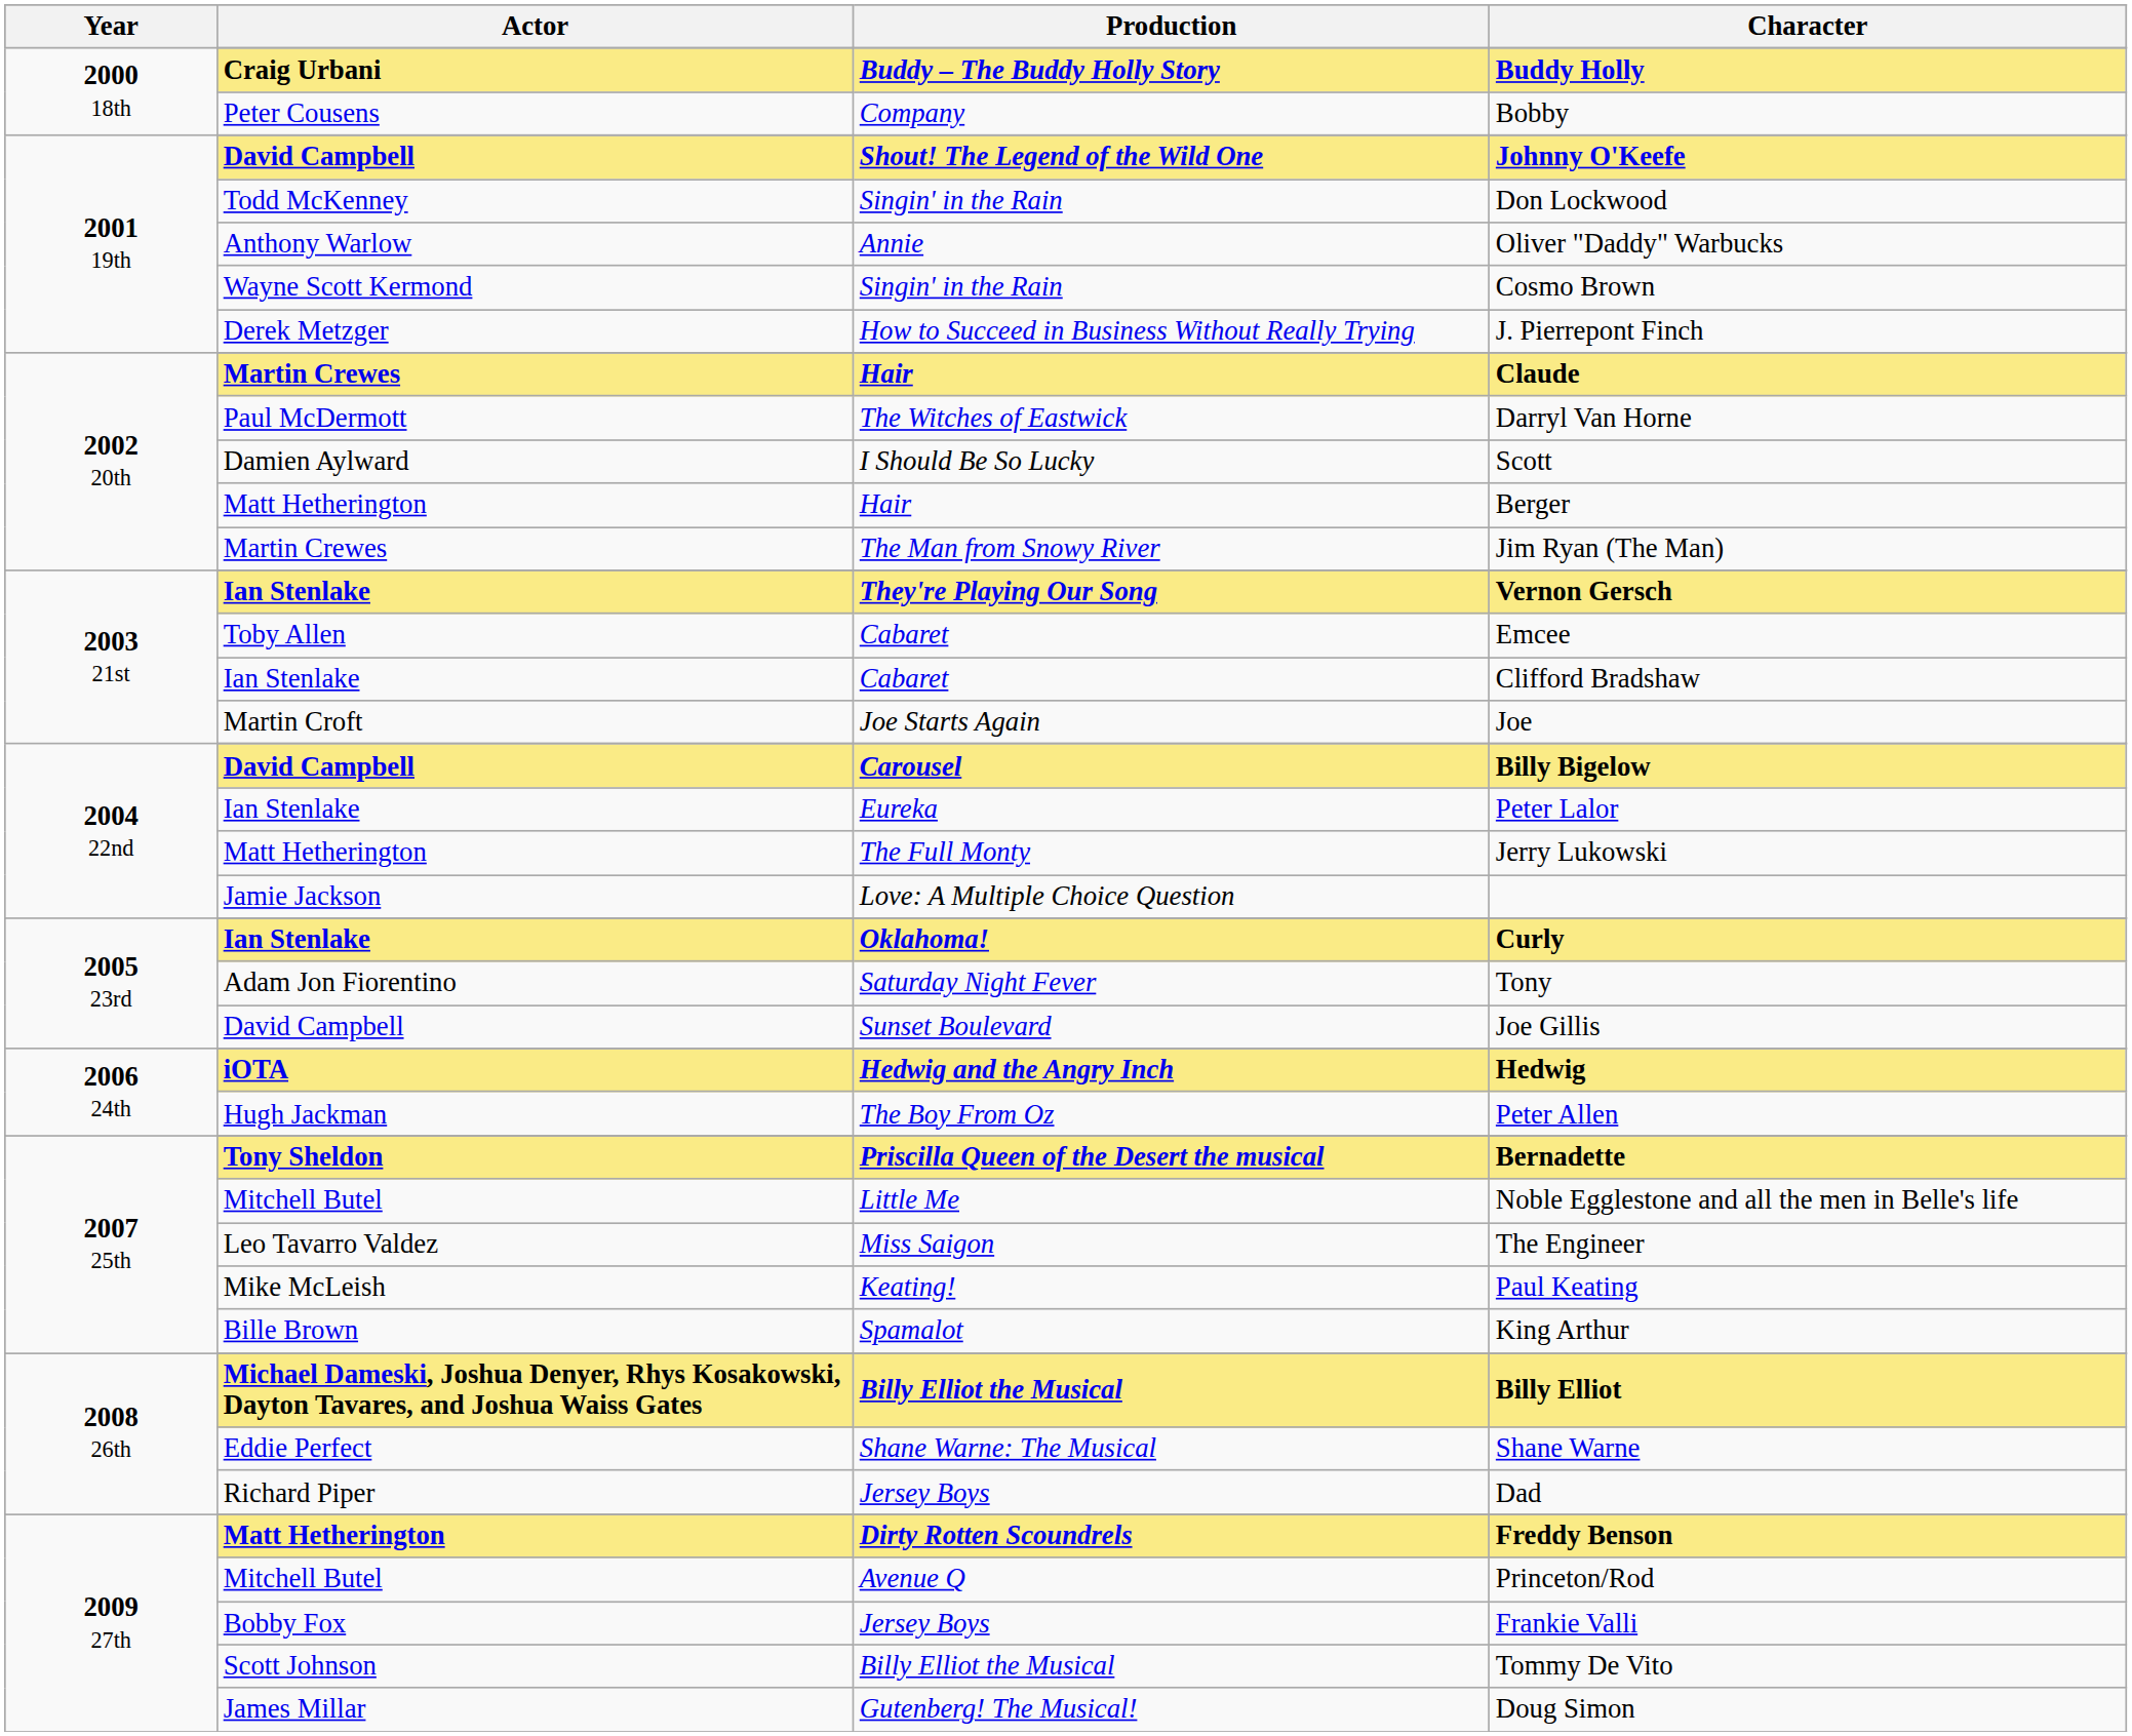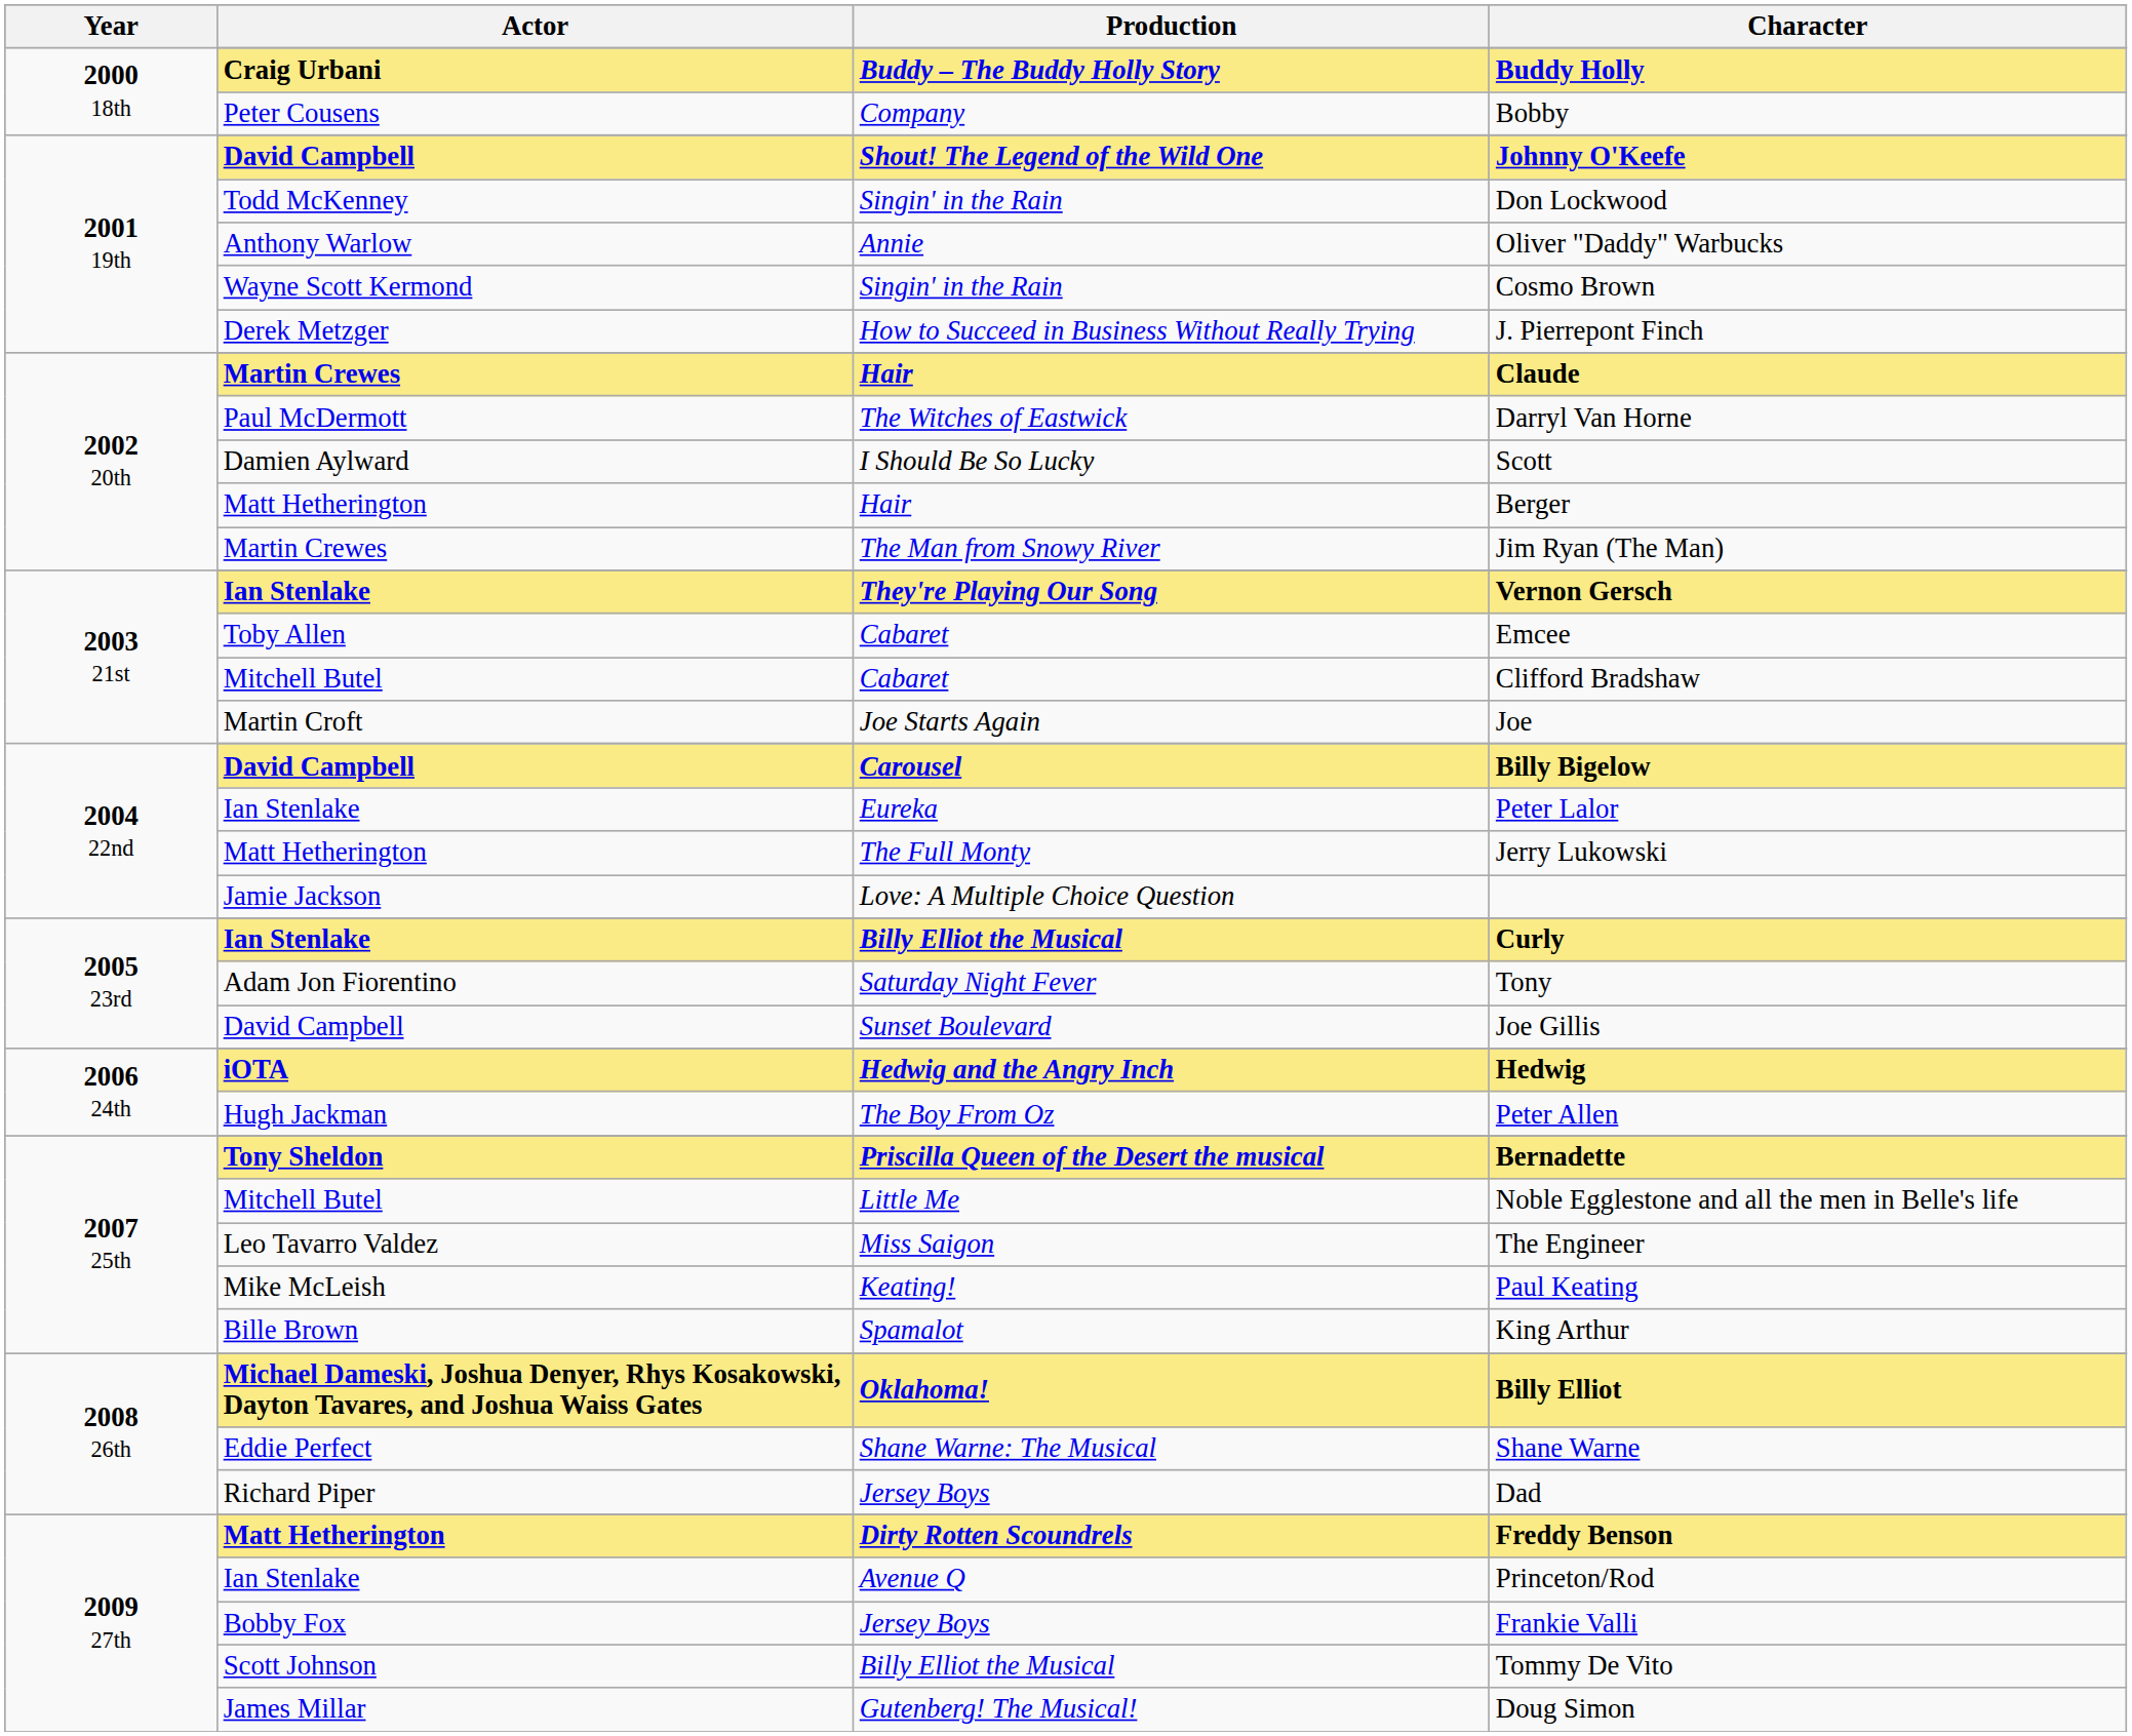Clifford Bradshaw | Actor: Ian Stenlake -> Mitchell Butel
Curly | Production: Oklahoma! -> Billy Elliot the Musical
Billy Elliot | Production: Billy Elliot the Musical -> Oklahoma!
Princeton/Rod | Actor: Mitchell Butel -> Ian Stenlake
